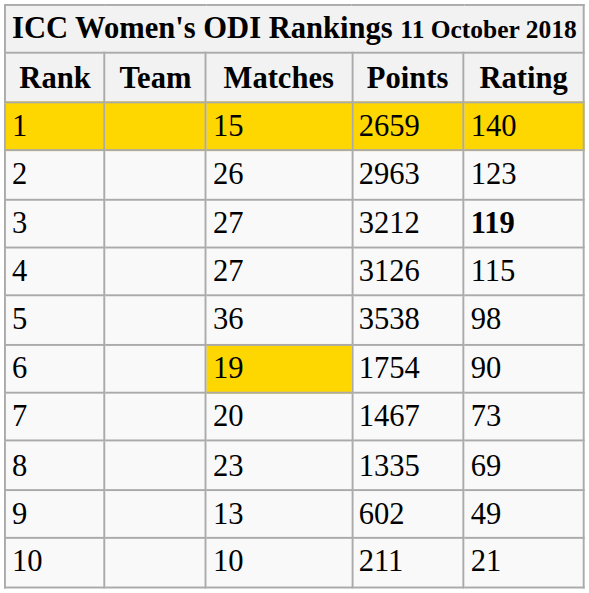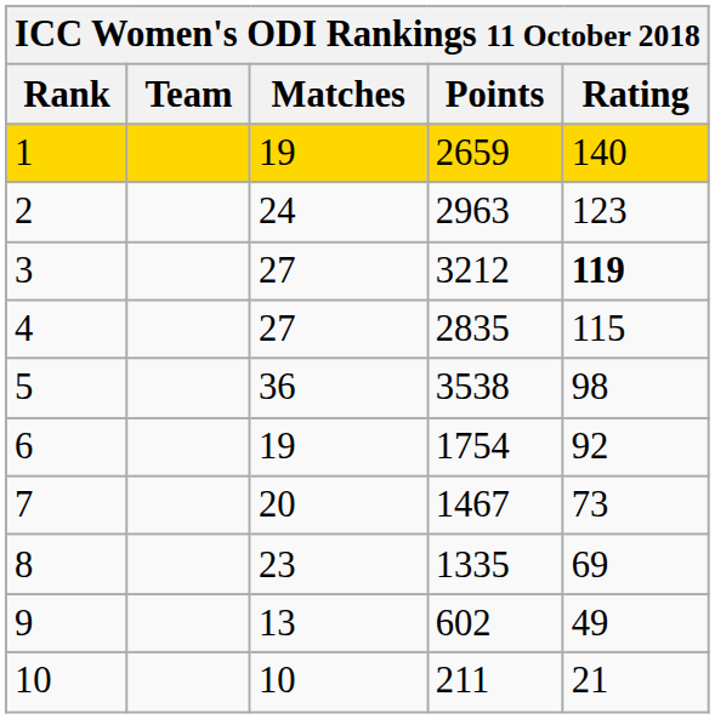1 | Matches: 15 -> 19
2 | Matches: 26 -> 24
4 | Points: 3126 -> 2835
6 | Matches: gold background -> no background
6 | Rating: 90 -> 92
